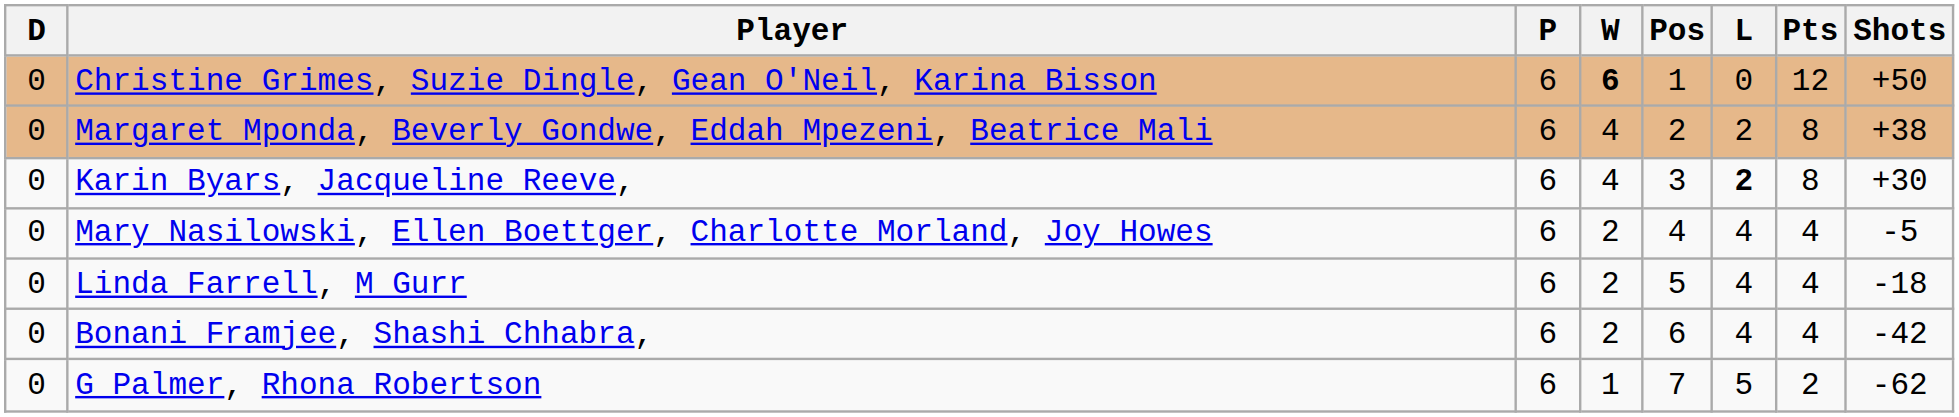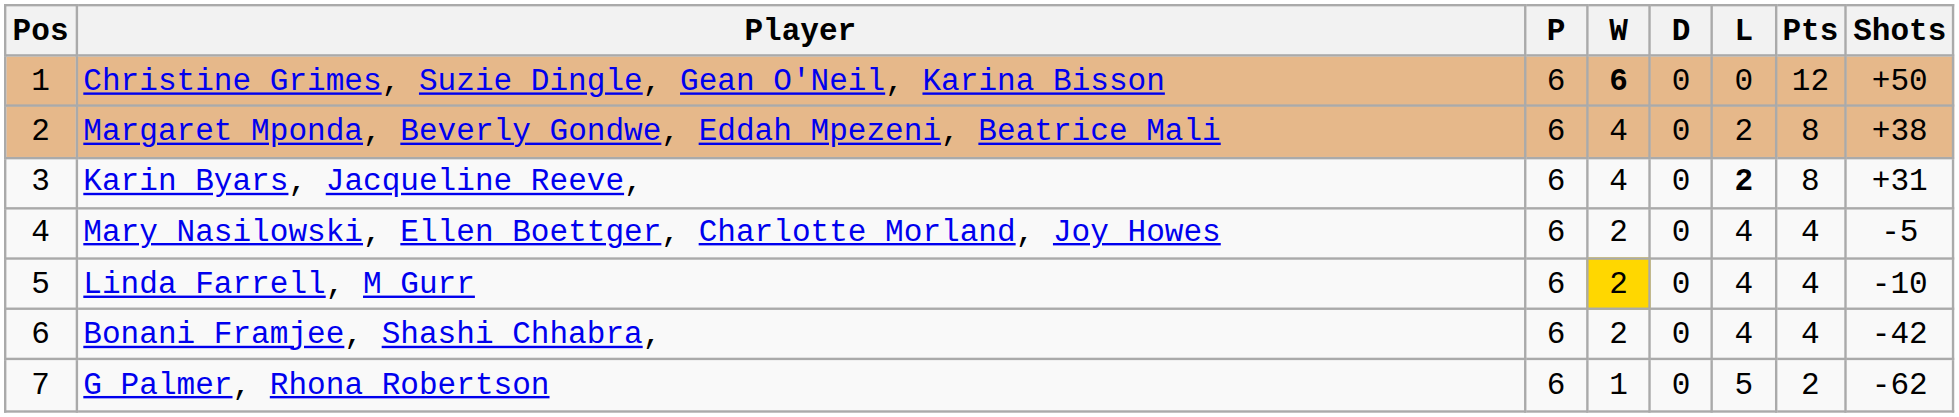columns swapped: Pos <-> D
Karin Byars, Jacqueline Reeve, | Shots: +30 -> +31
Linda Farrell, M Gurr | W: no background -> gold background
Linda Farrell, M Gurr | Shots: -18 -> -10
